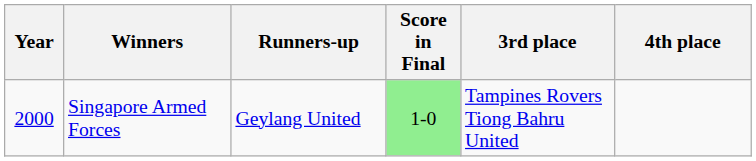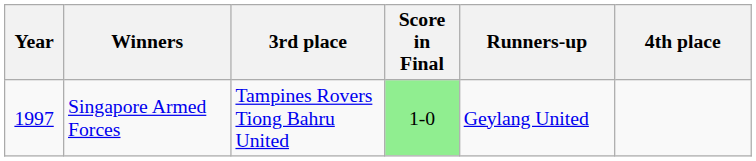columns swapped: Runners-up <-> 3rd place
Singapore Armed Forces | Year: 2000 -> 1997
